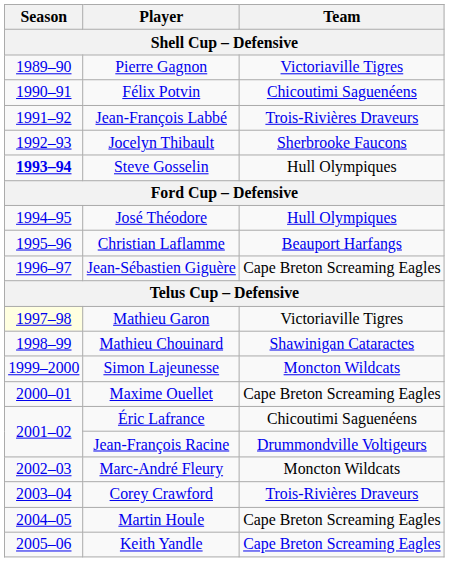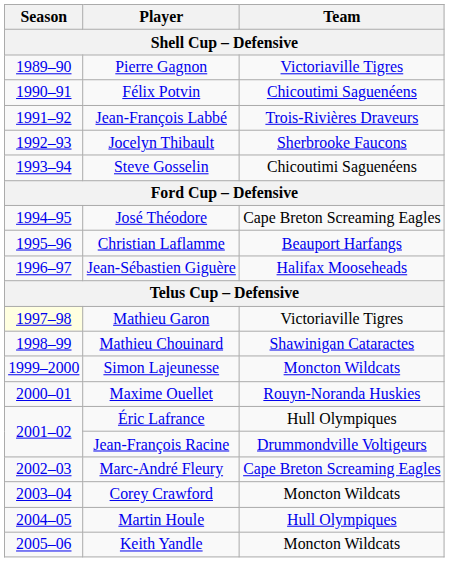Steve Gosselin | Season: bold -> normal
Steve Gosselin | Team: Hull Olympiques -> Chicoutimi Saguenéens
José Théodore | Team: Hull Olympiques -> Cape Breton Screaming Eagles
Jean-Sébastien Giguère | Team: Cape Breton Screaming Eagles -> Halifax Mooseheads
Maxime Ouellet | Team: Cape Breton Screaming Eagles -> Rouyn-Noranda Huskies
Éric Lafrance | Team: Chicoutimi Saguenéens -> Hull Olympiques
Marc-André Fleury | Team: Moncton Wildcats -> Cape Breton Screaming Eagles
Corey Crawford | Team: Trois-Rivières Draveurs -> Moncton Wildcats
Martin Houle | Team: Cape Breton Screaming Eagles -> Hull Olympiques
Keith Yandle | Team: Cape Breton Screaming Eagles -> Moncton Wildcats
